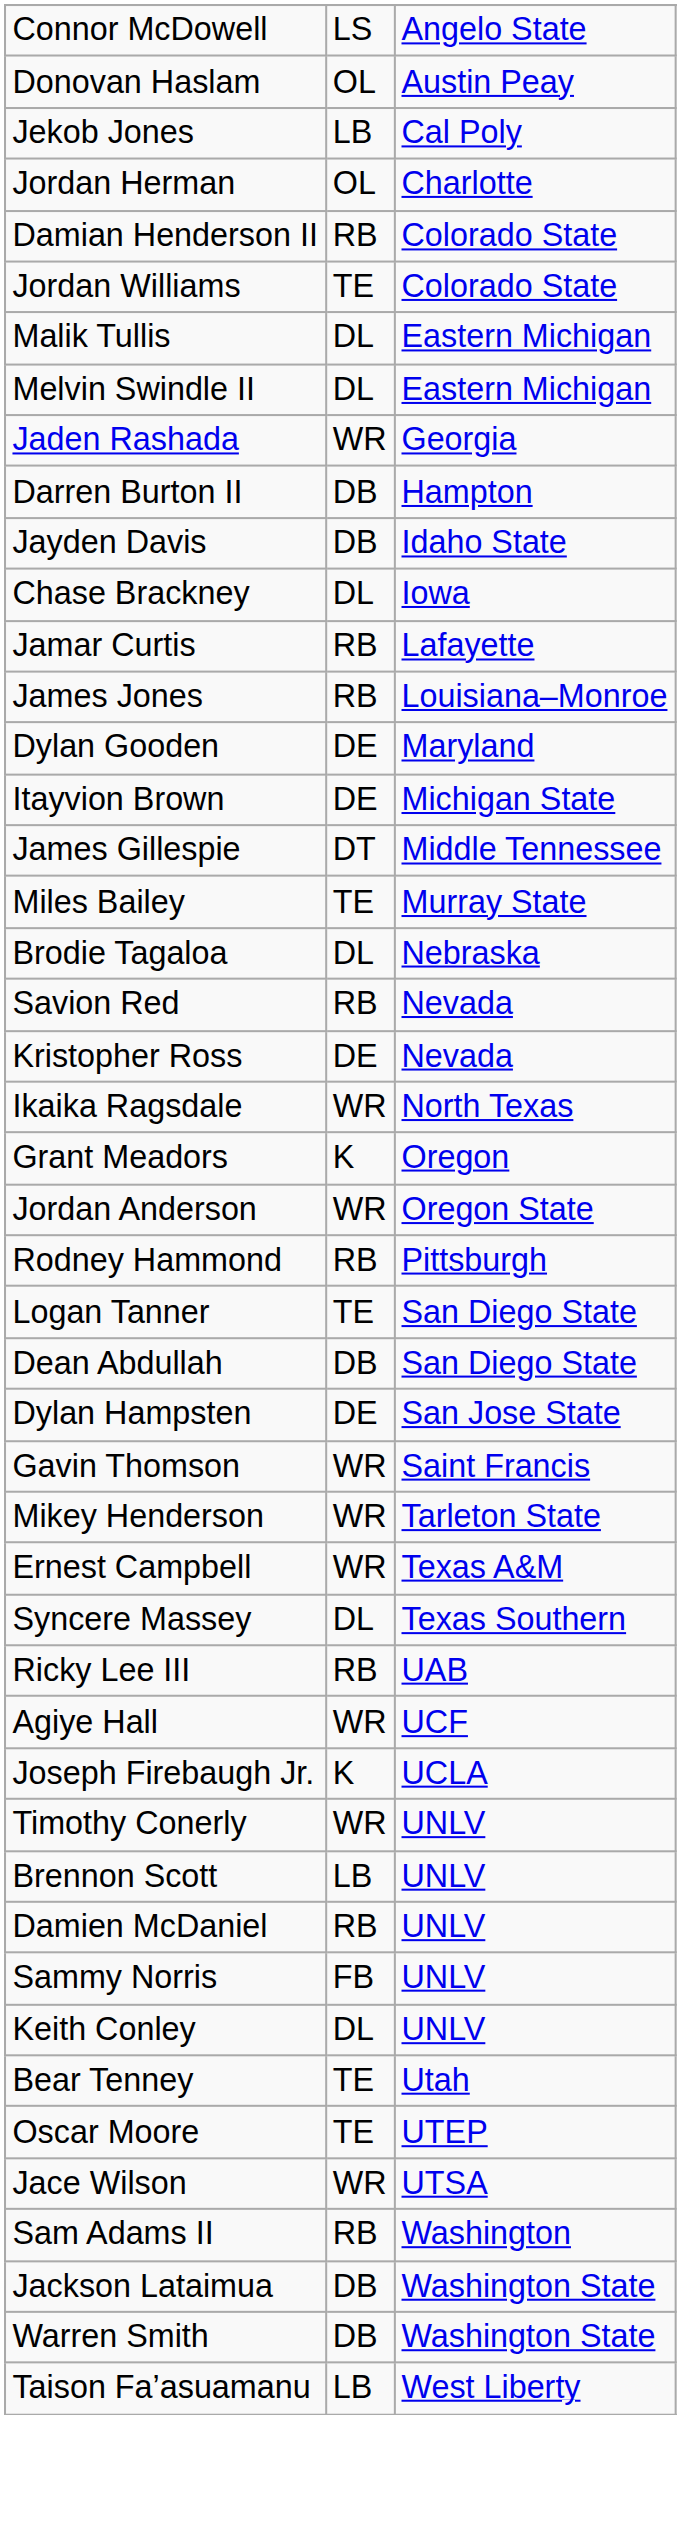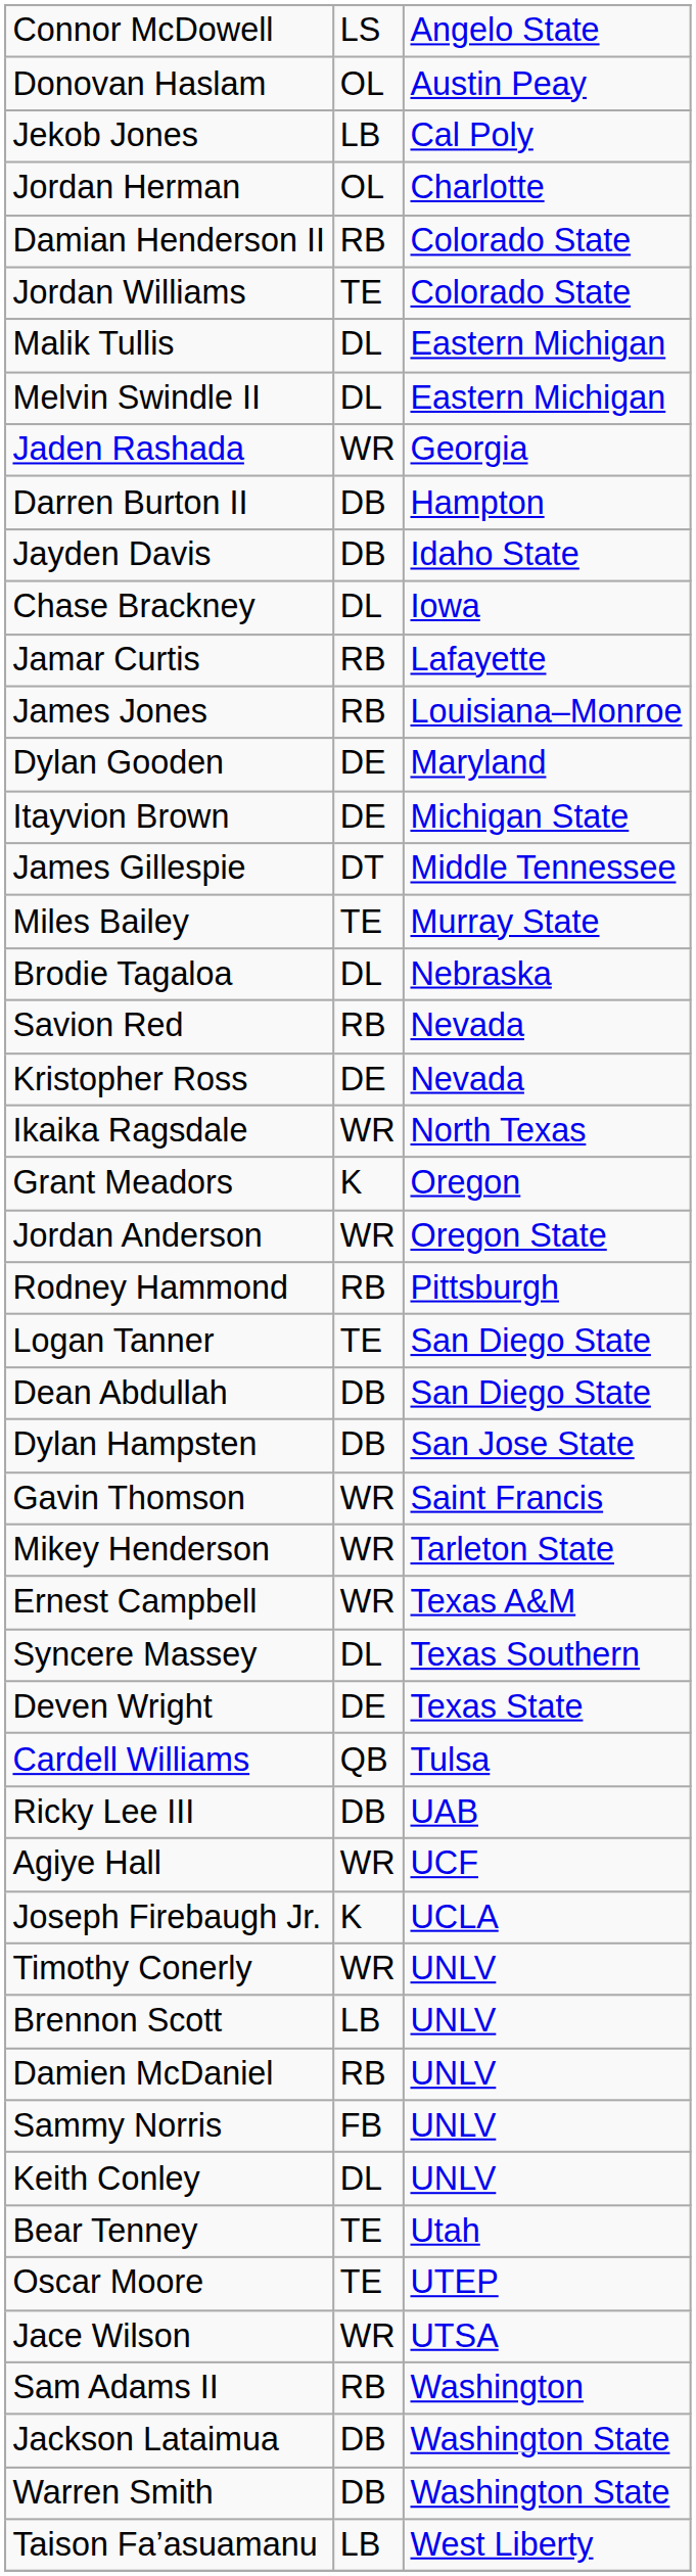Dylan Hampsten | column 2: DE -> DB
+ row: Deven Wright | DE | Texas State
+ row: Cardell Williams | QB | Tulsa
Ricky Lee III | column 2: RB -> DB
